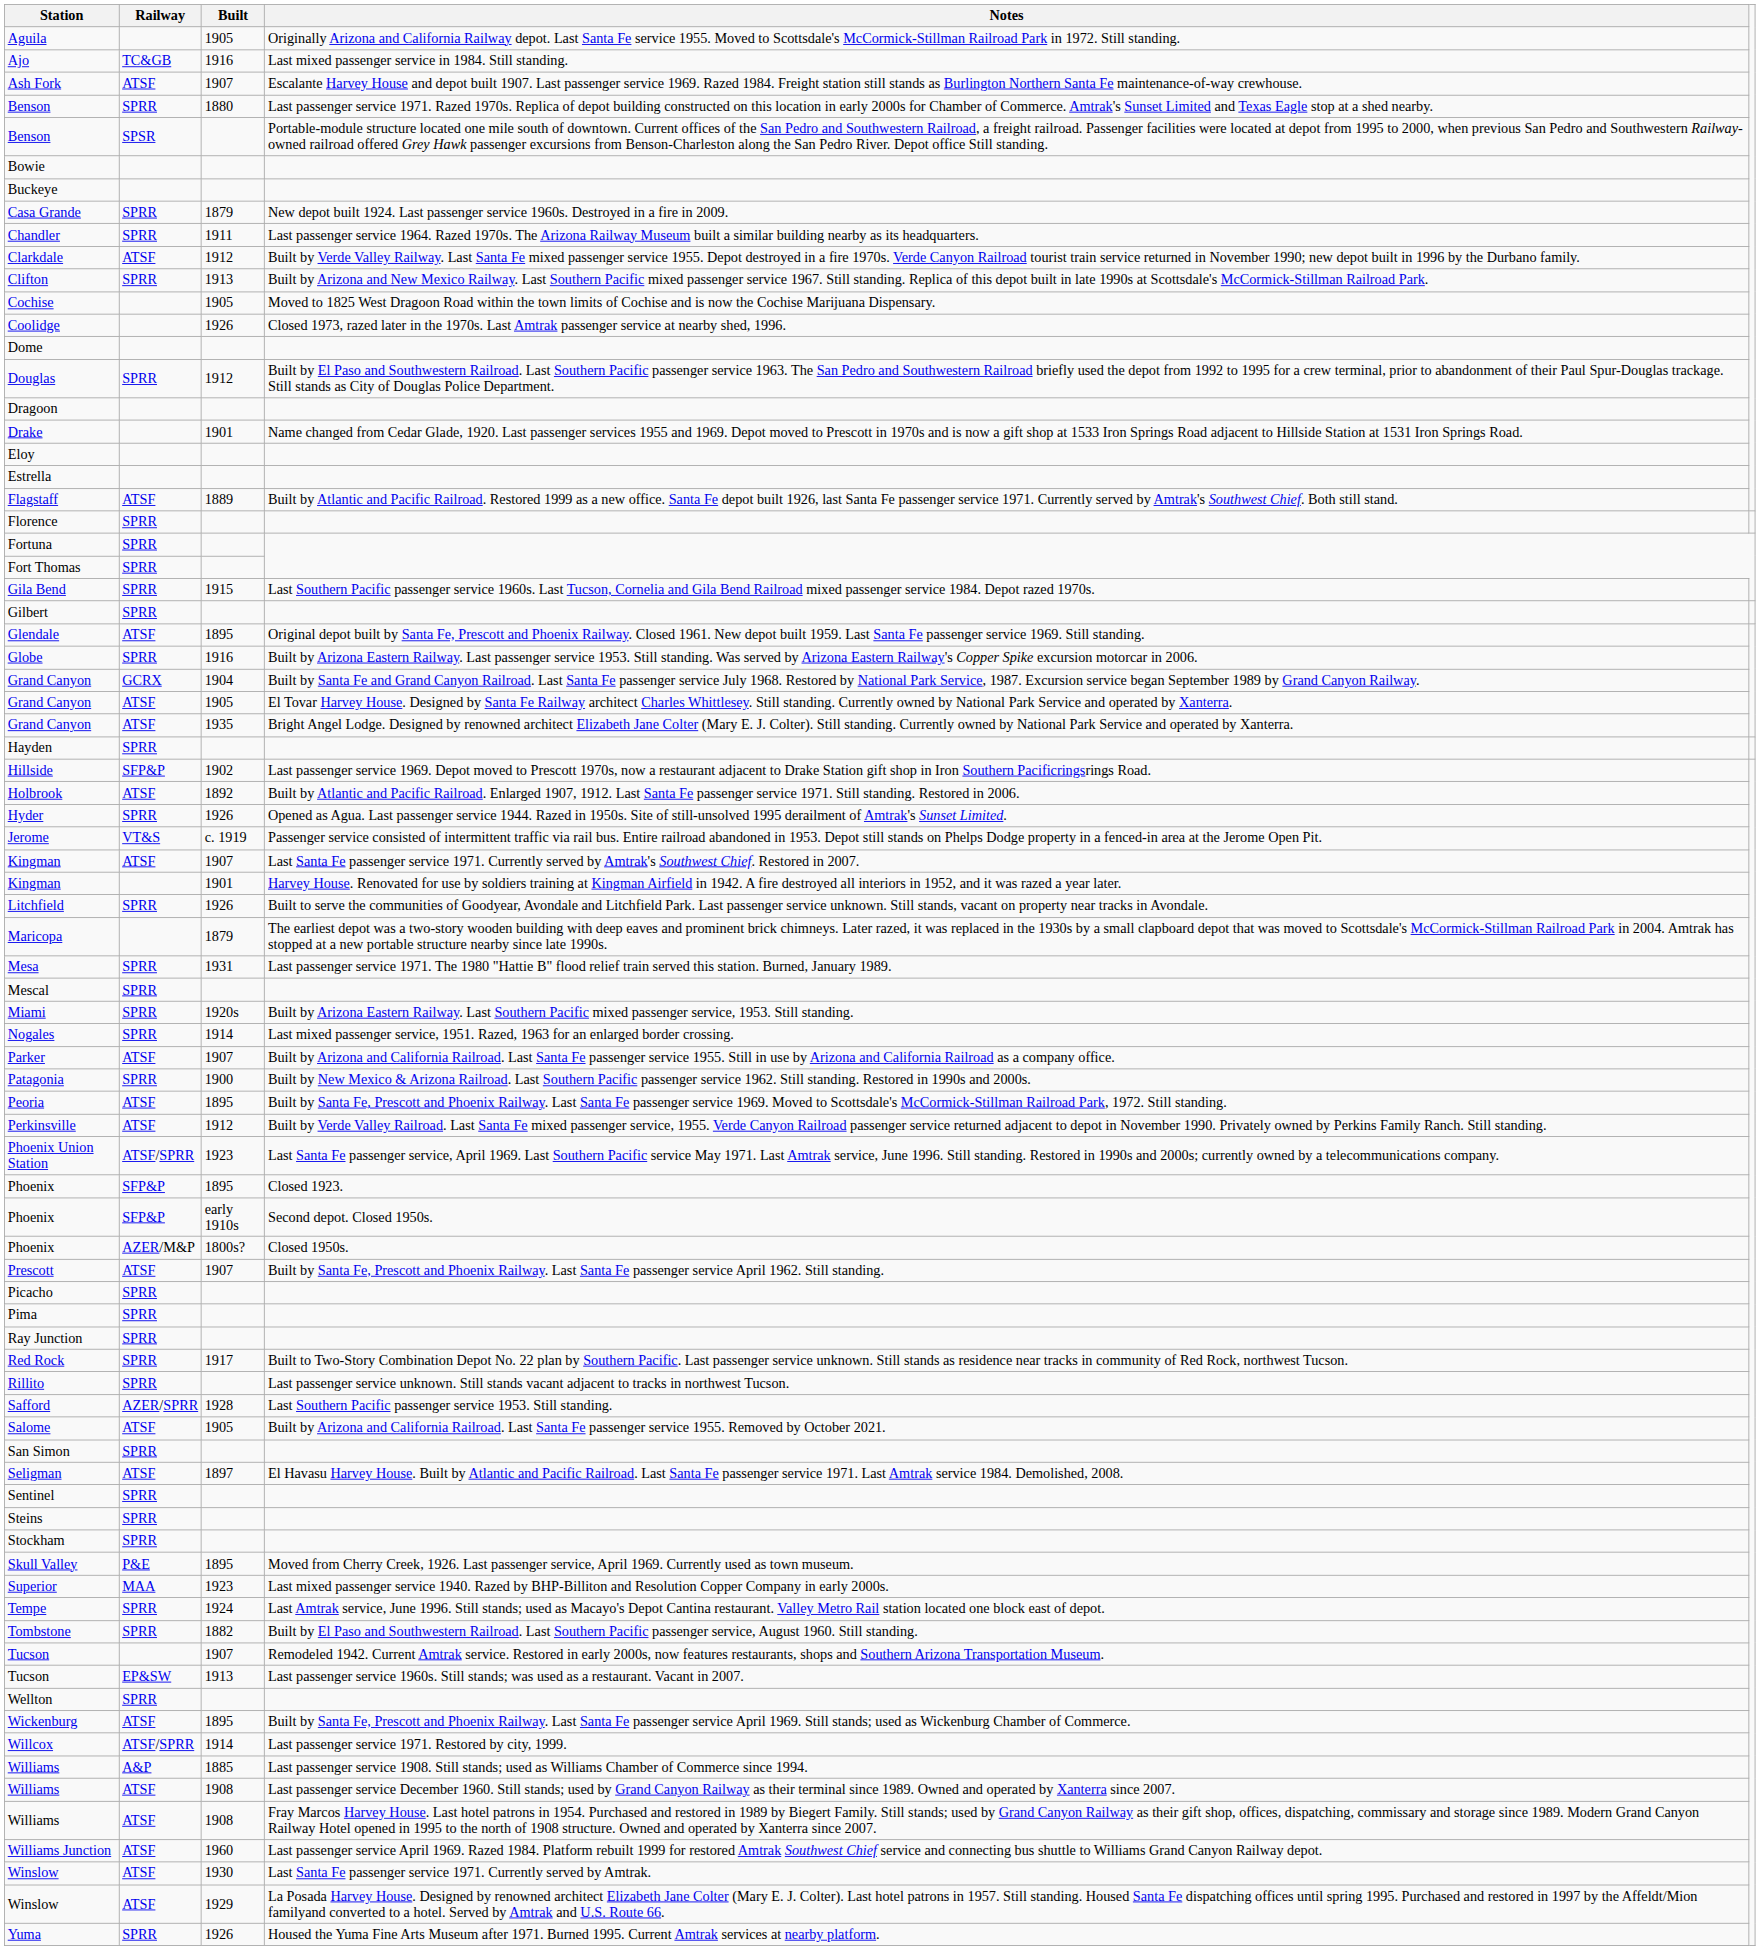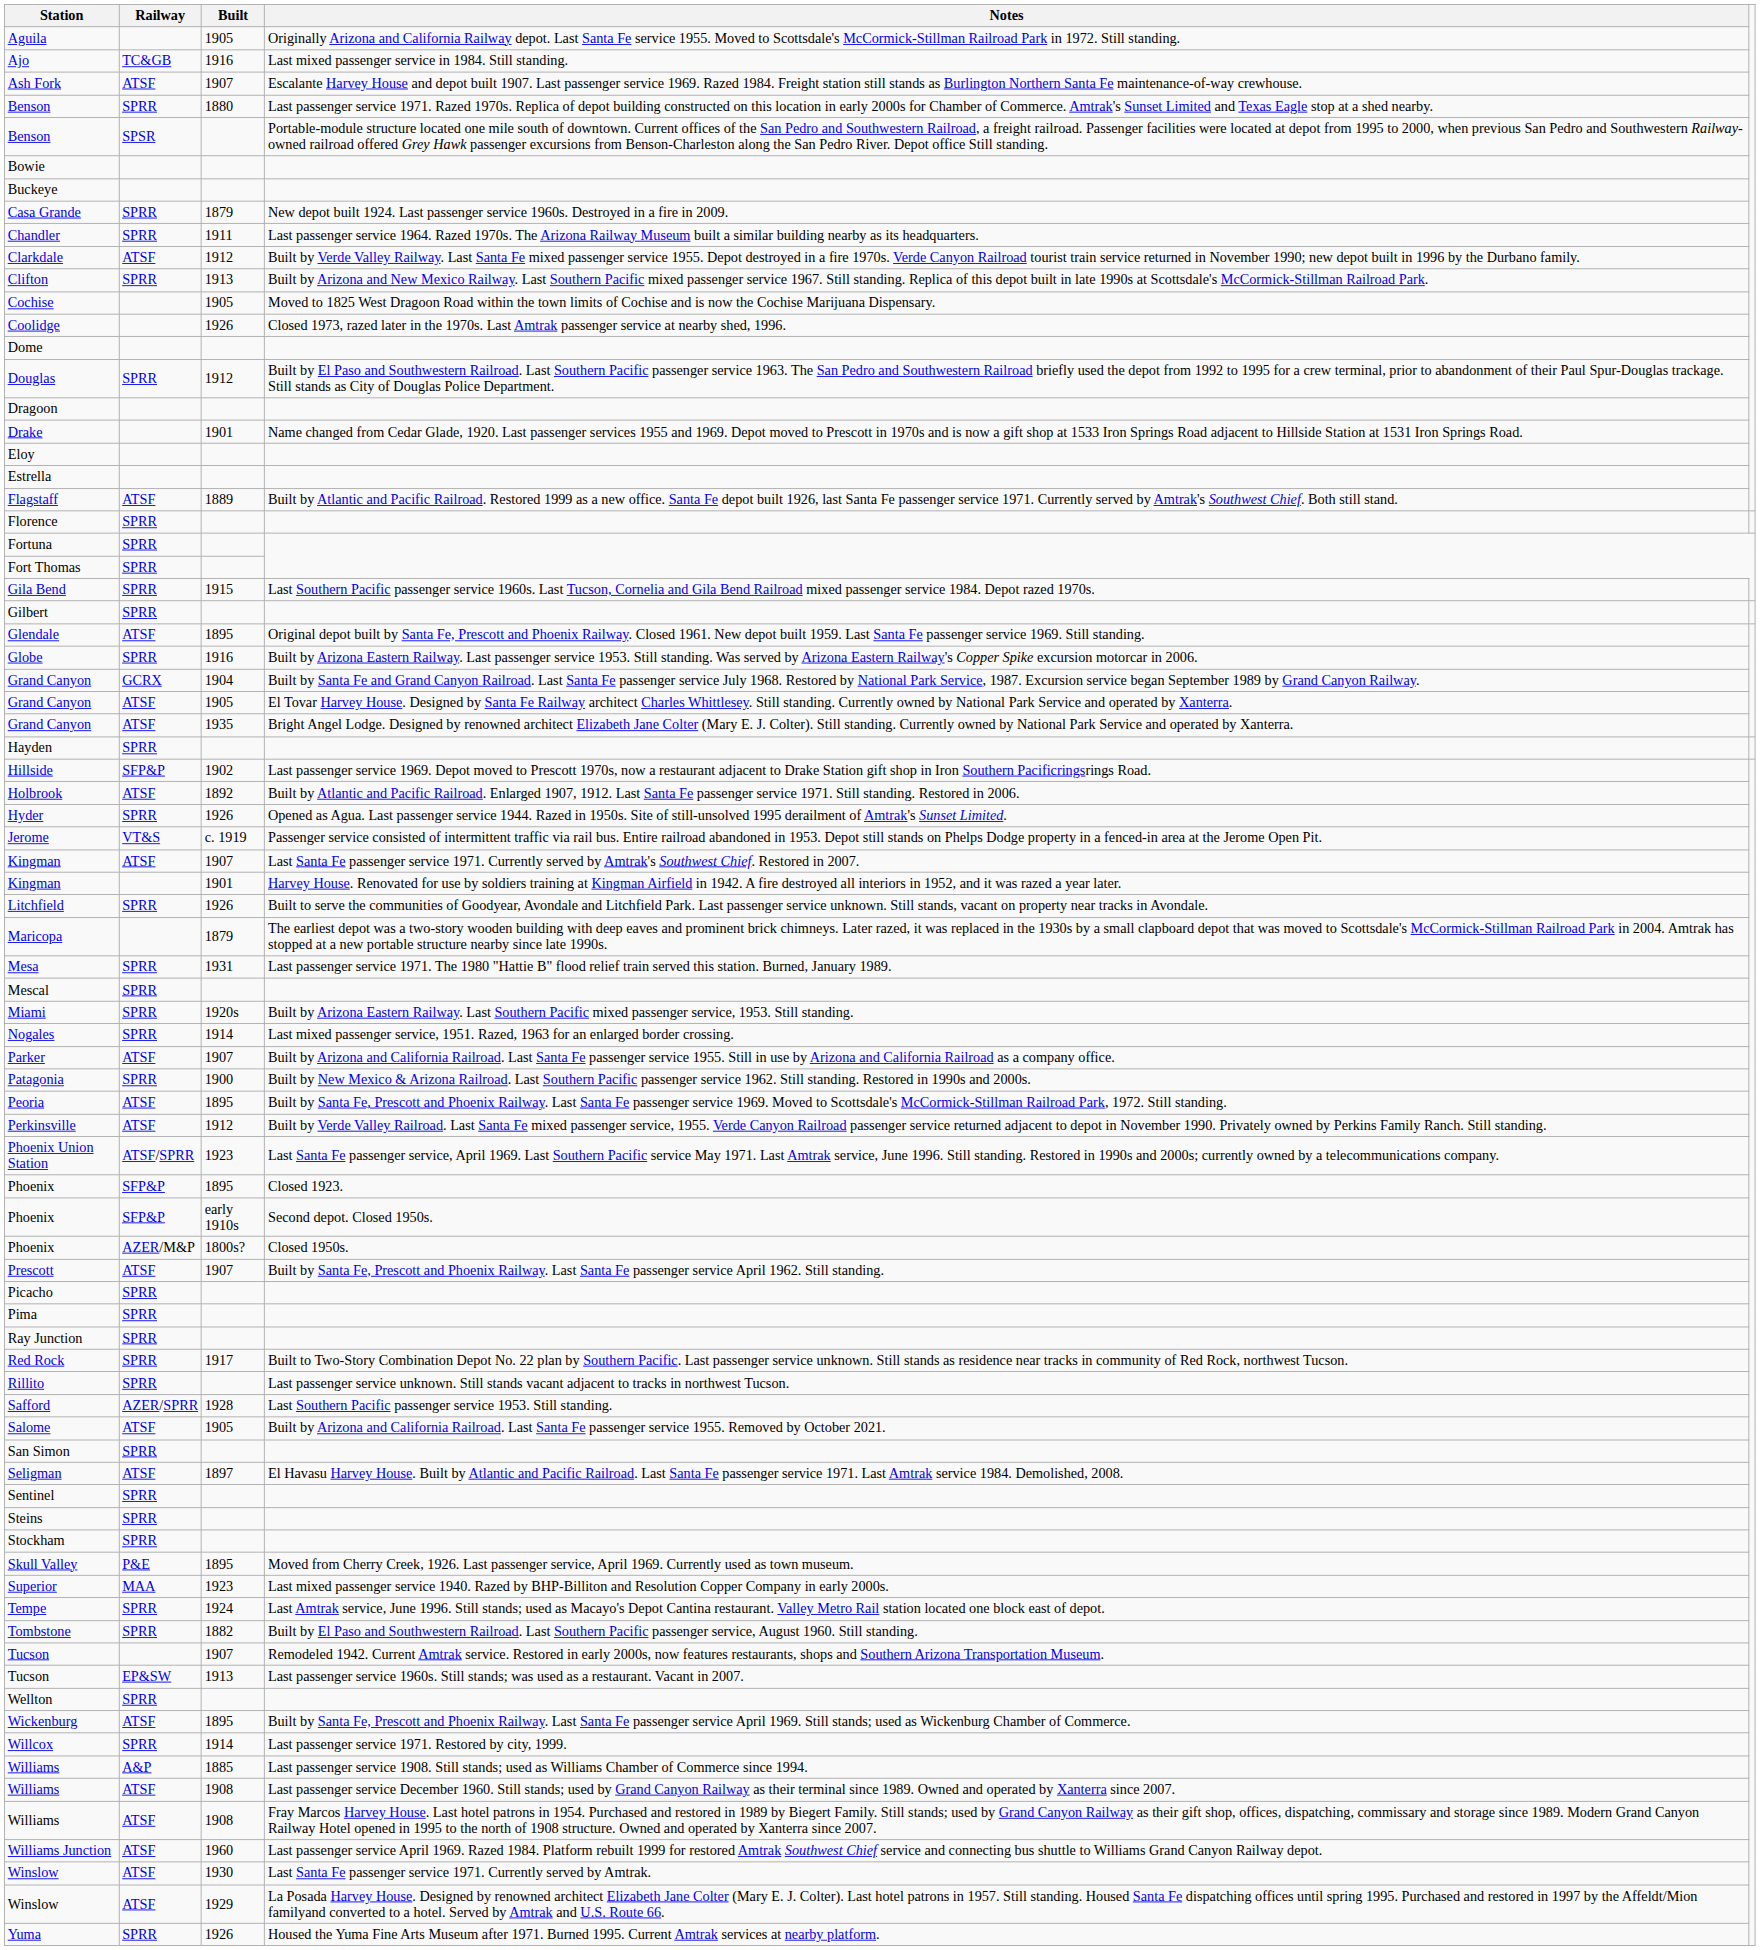Willcox | Railway: ATSF/SPRR -> SPRR
